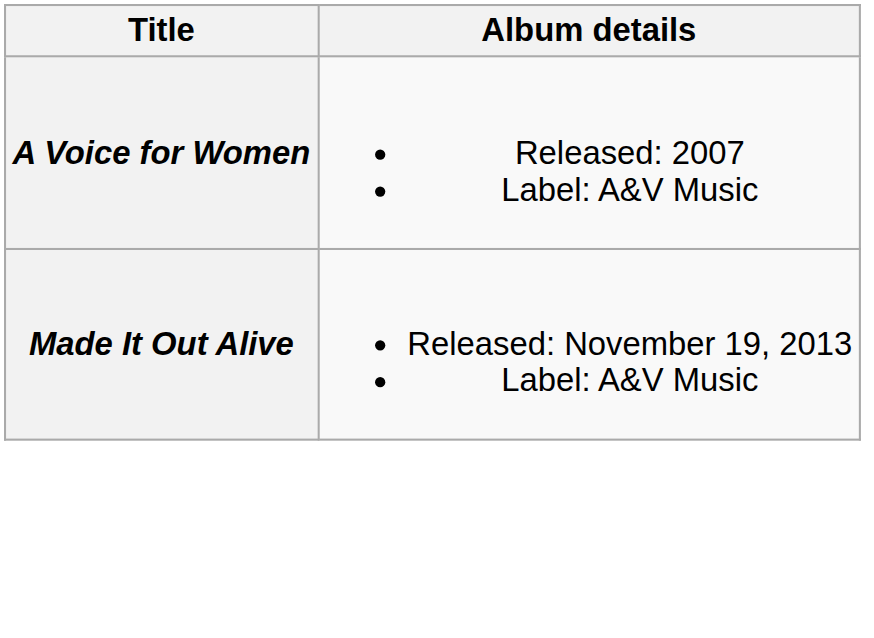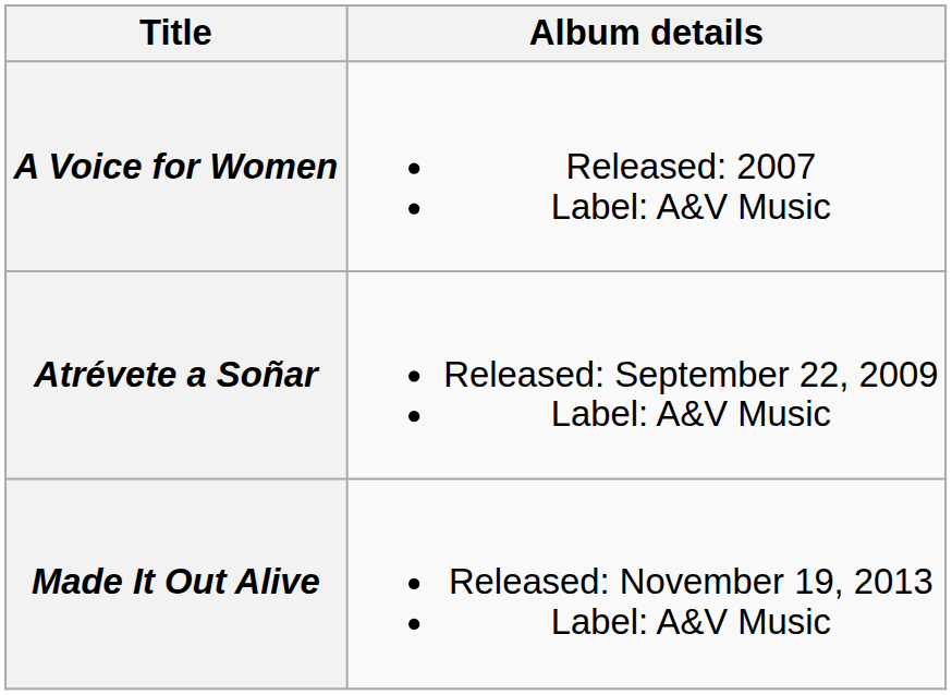+ row: Atrévete a Soñar | Released: September 22, 2009 Label: A&V Music
